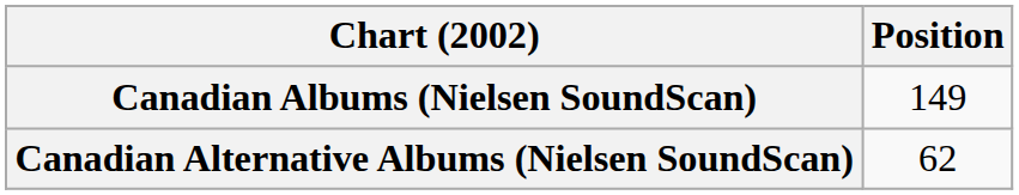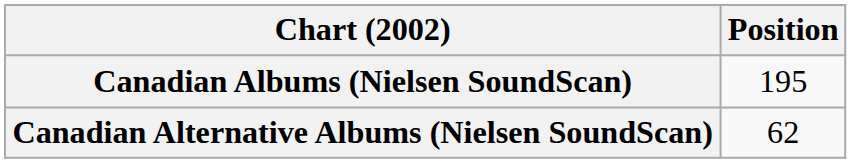Canadian Albums (Nielsen SoundScan) | Position: 149 -> 195
